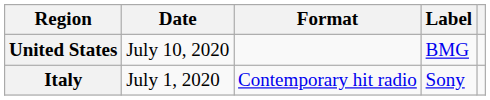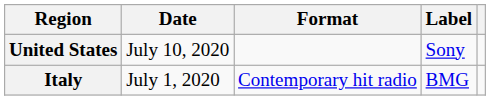United States | Label: BMG -> Sony
Italy | Label: Sony -> BMG
